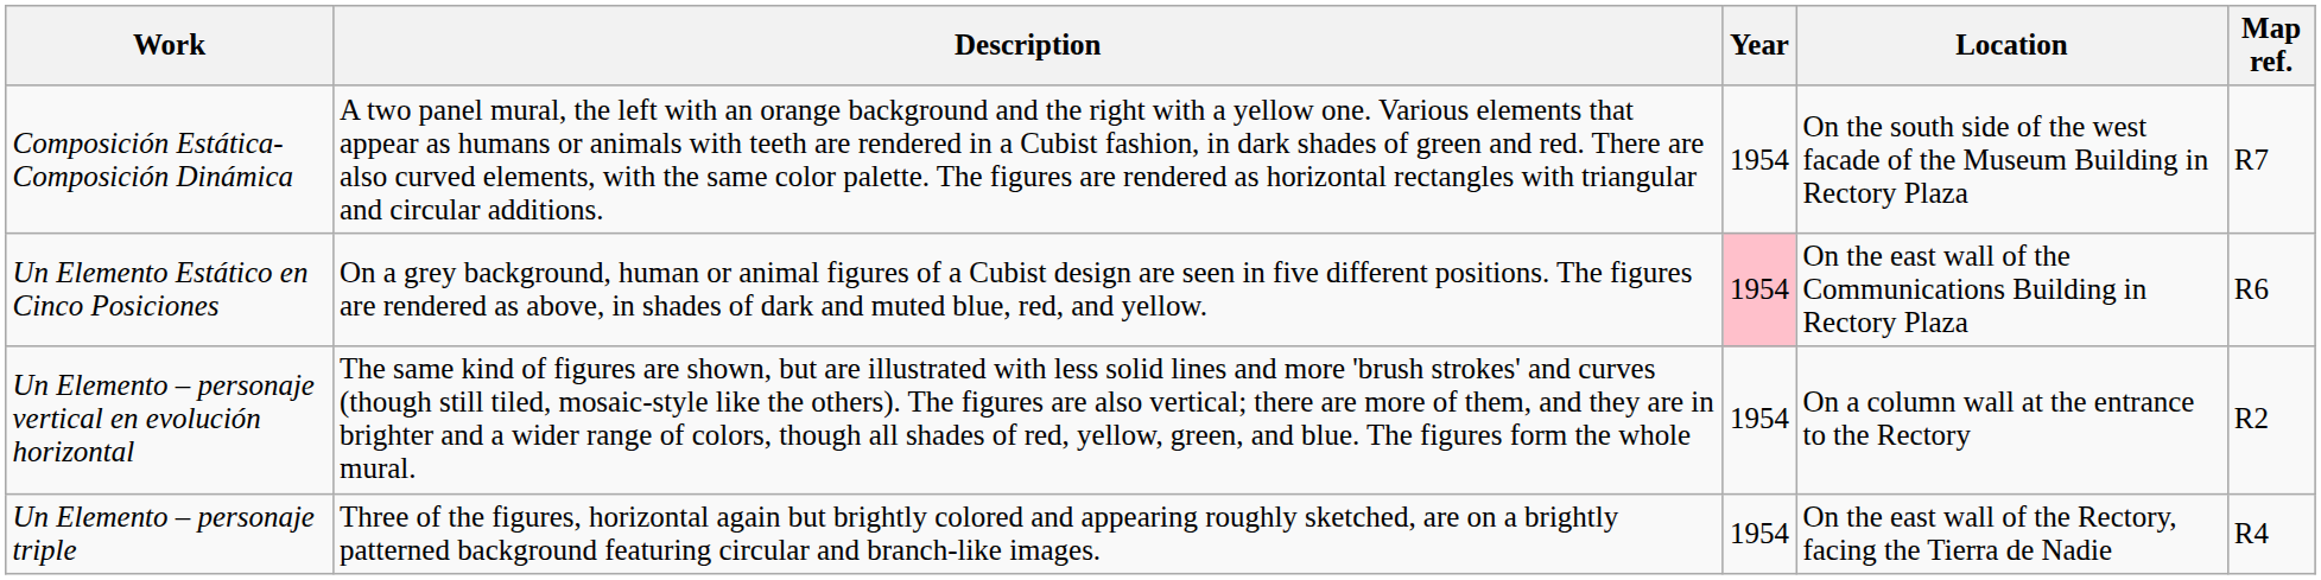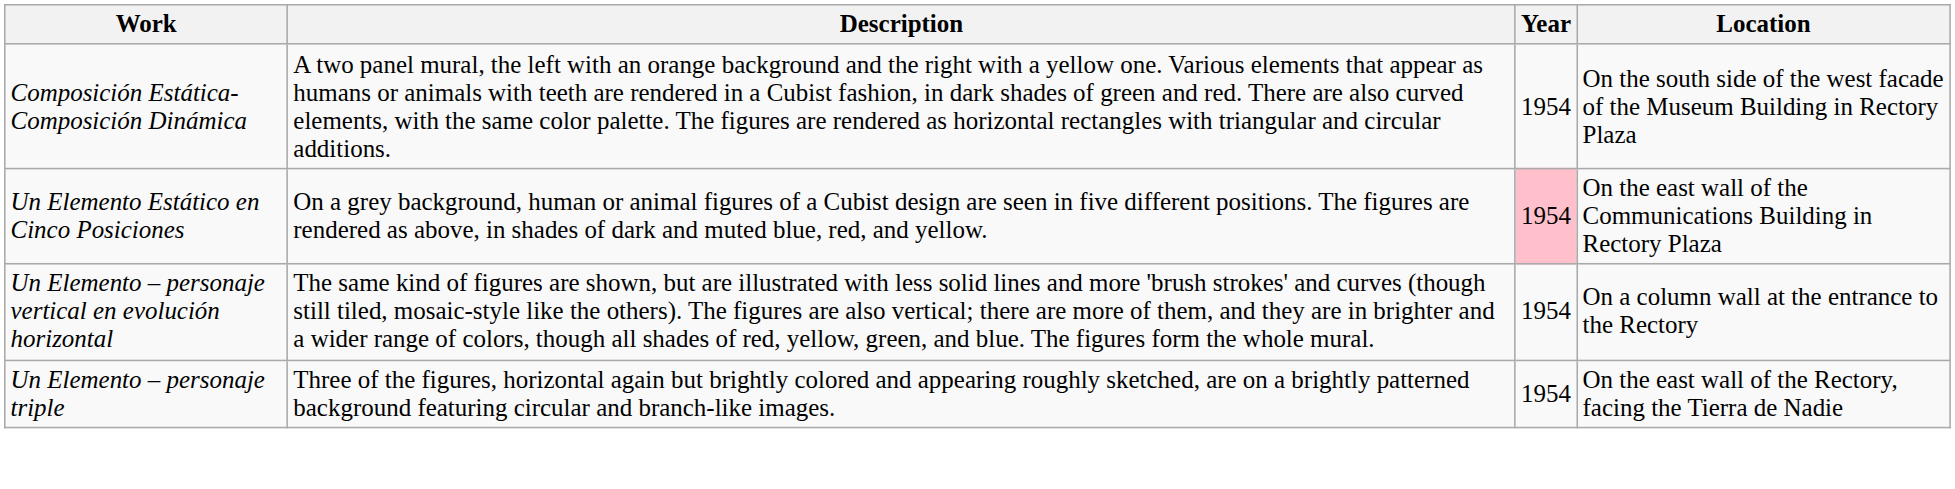- column: Map ref. | R7 | R6 | R2 | R4
